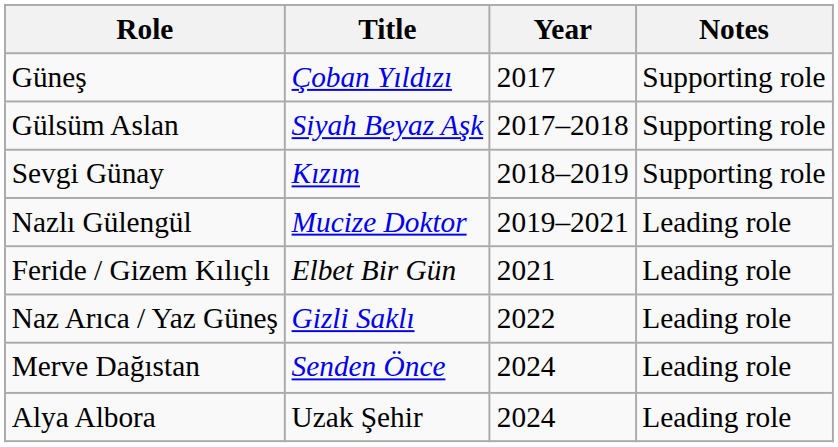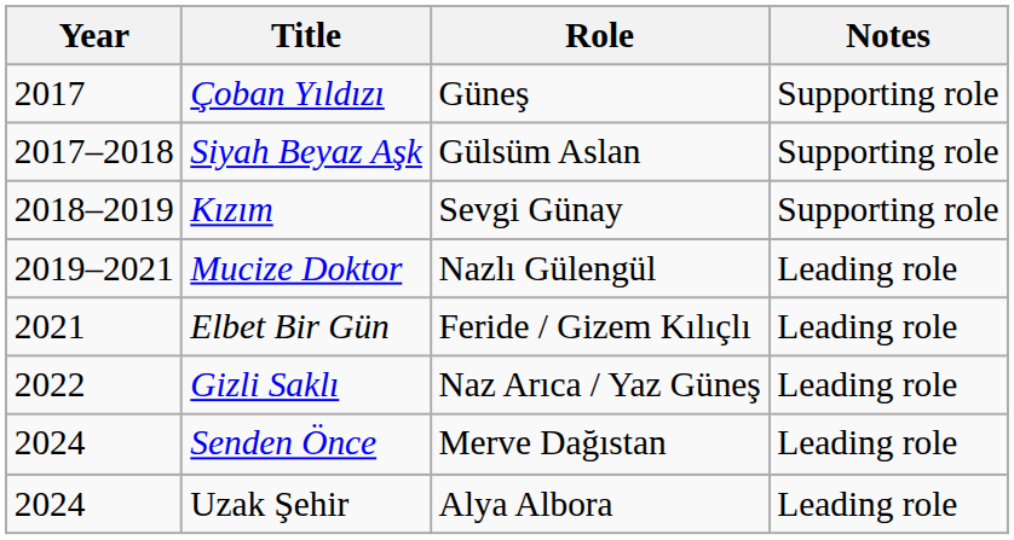columns swapped: Year <-> Role
